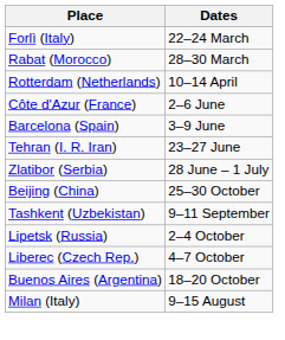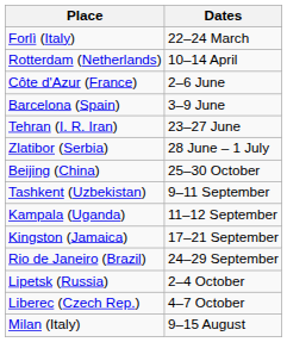- row: Rabat (Morocco) | 28–30 March
+ row: Kampala (Uganda) | 11–12 September
+ row: Kingston (Jamaica) | 17–21 September
+ row: Rio de Janeiro (Brazil) | 24–29 September
- row: Buenos Aires (Argentina) | 18–20 October
